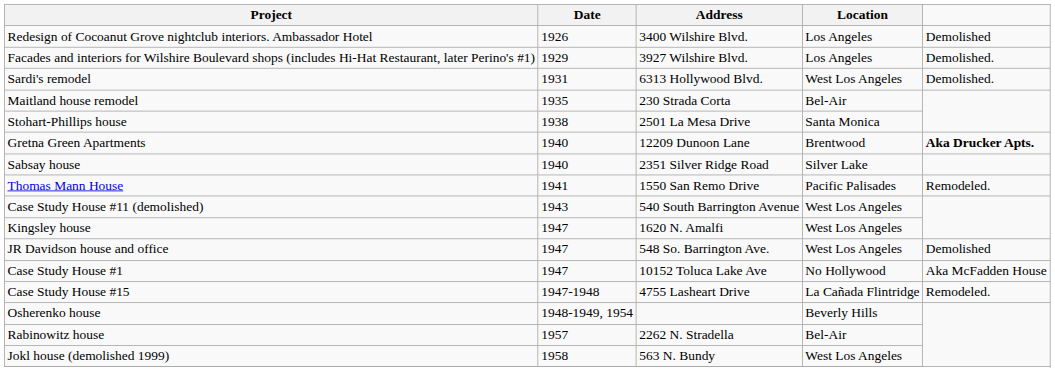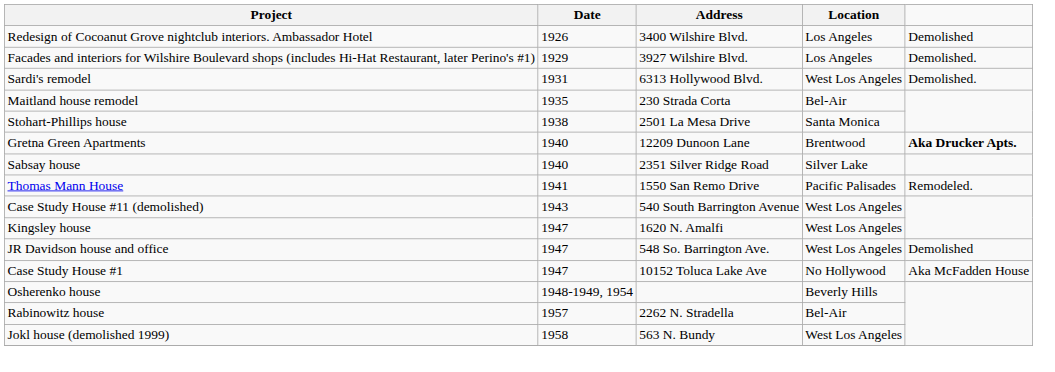- row: Case Study House #15 | 1947-1948 | 4755 Lasheart Drive | La Cañada Flintridge | Remodeled.
